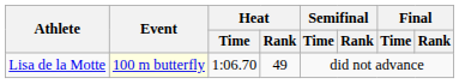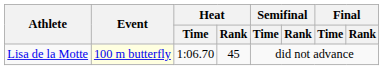Lisa de la Motte | Heat / Rank: 49 -> 45
